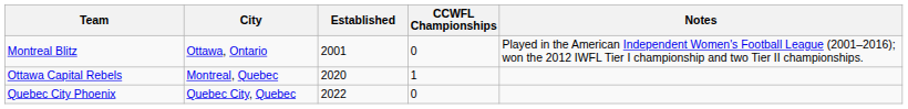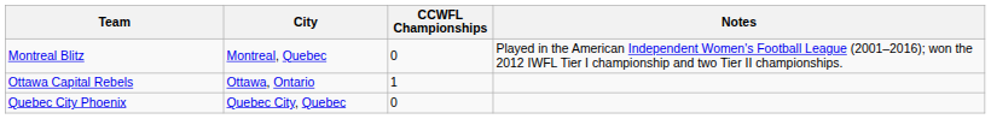- column: Established | 2001 | 2020 | 2022
Montreal Blitz | City: Ottawa, Ontario -> Montreal, Quebec
Ottawa Capital Rebels | City: Montreal, Quebec -> Ottawa, Ontario
